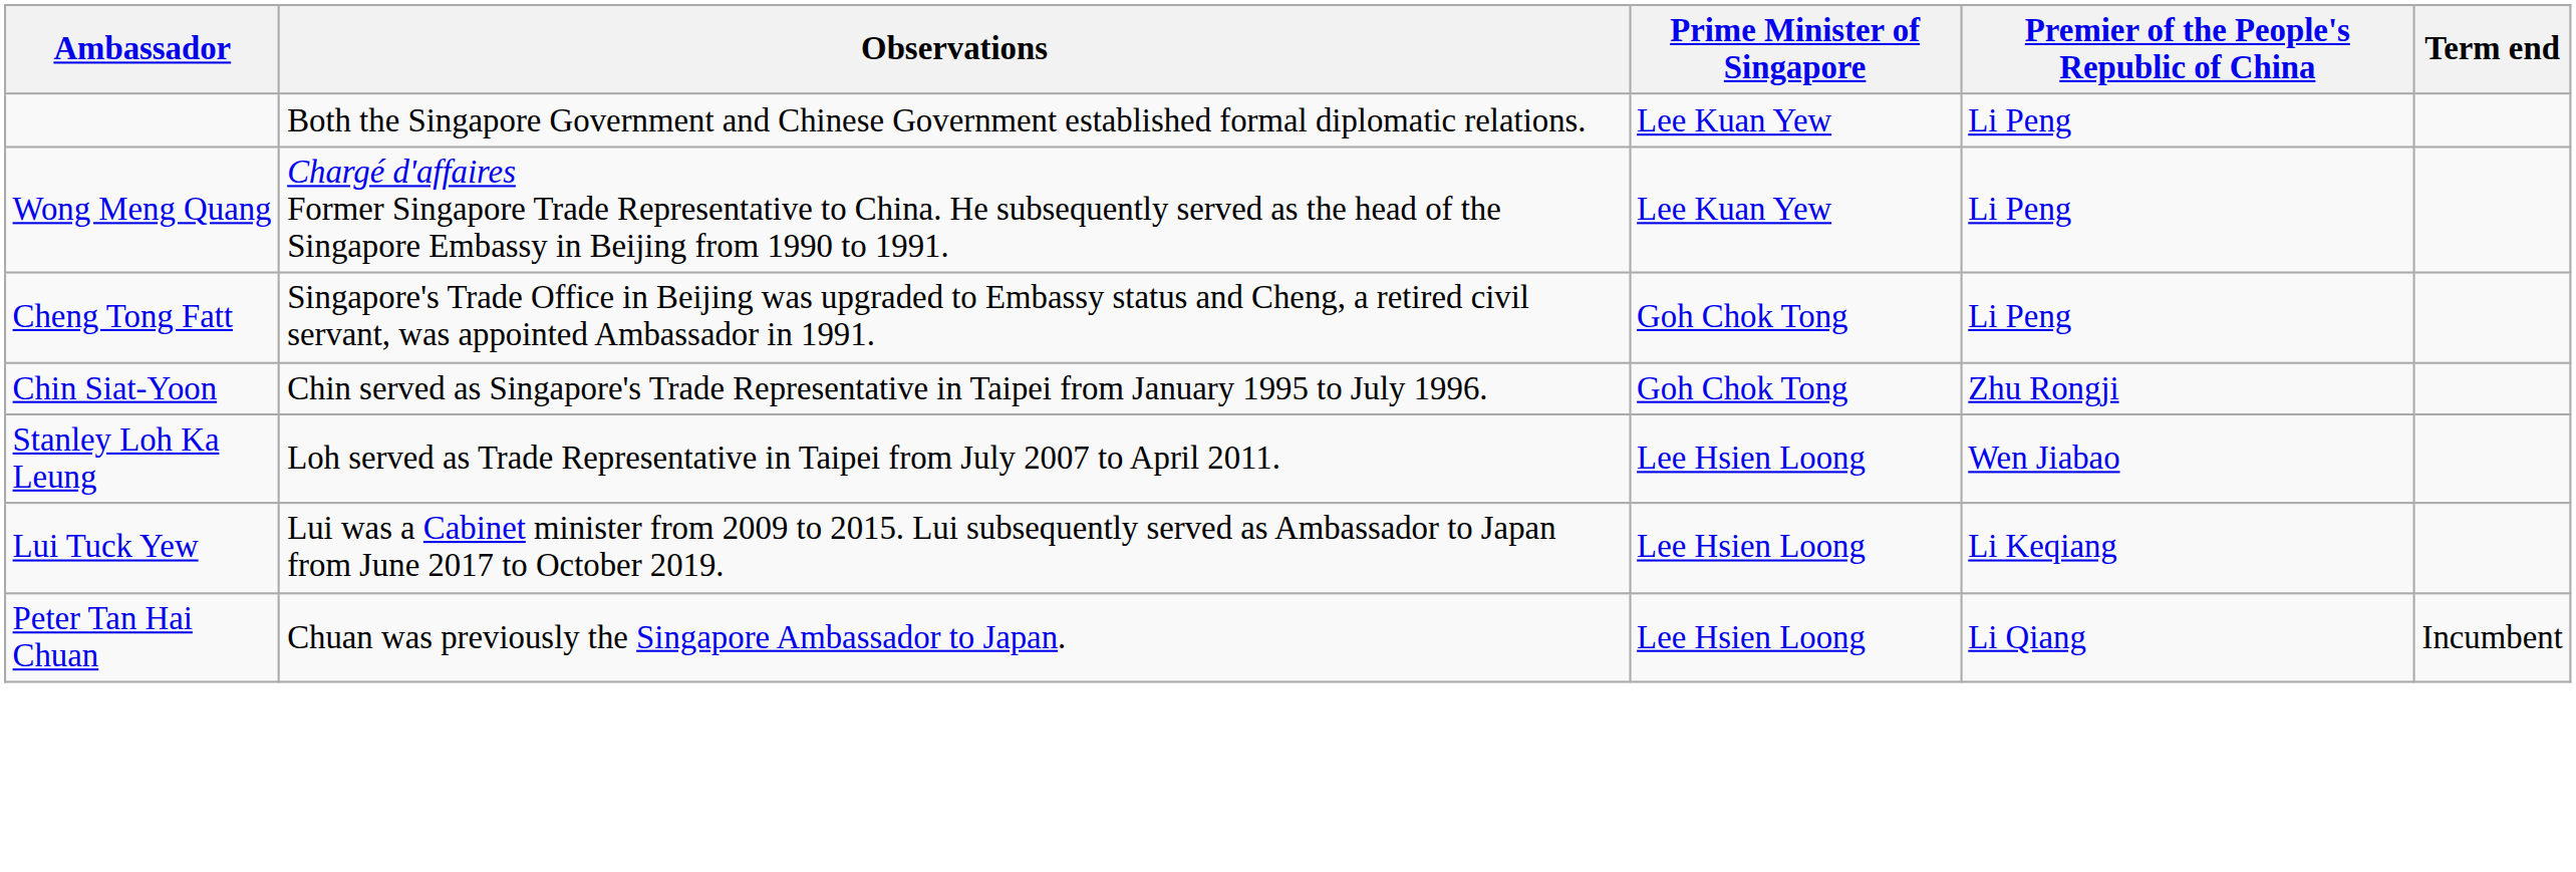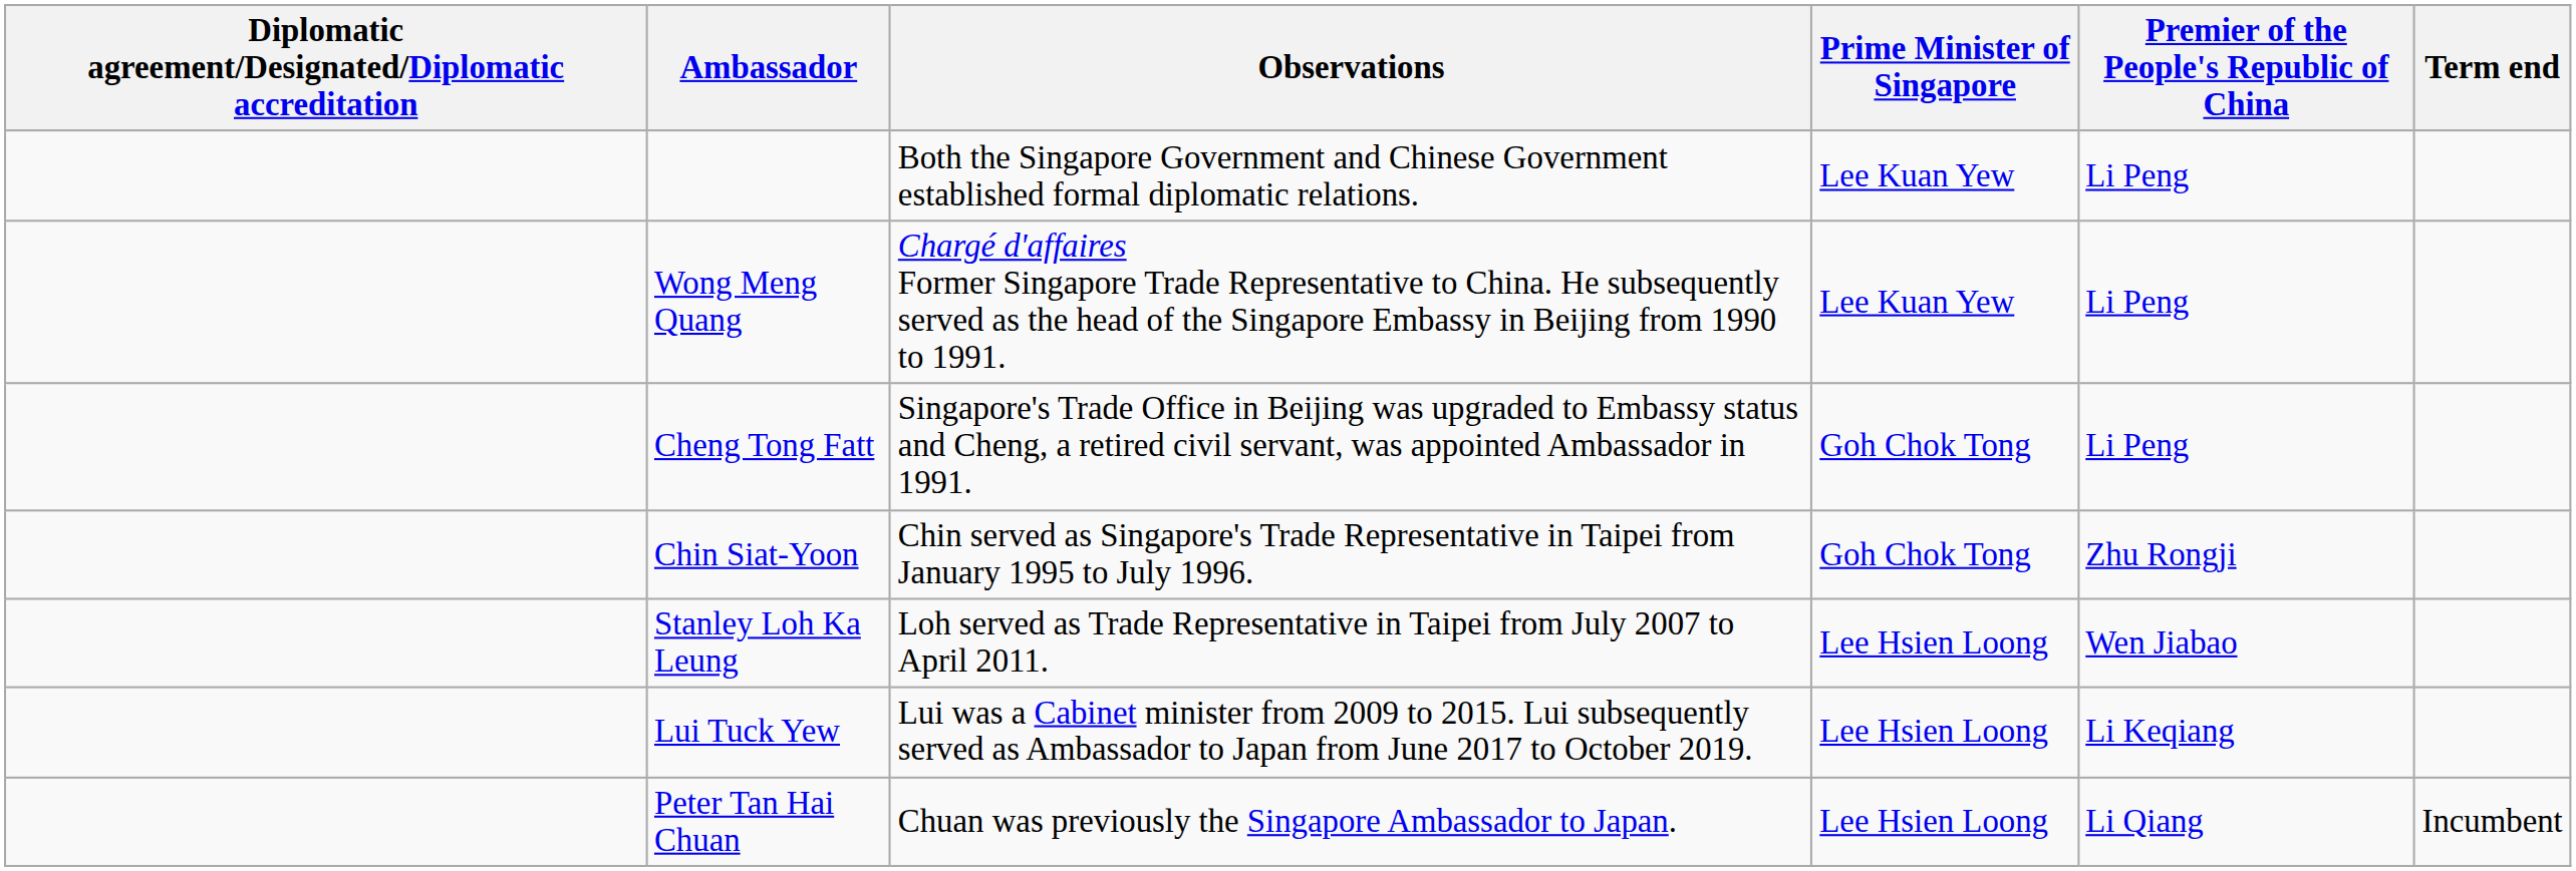+ column: Diplomatic agreement/Designated/Diplomatic accreditation
